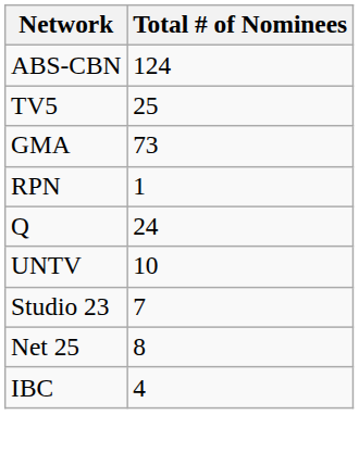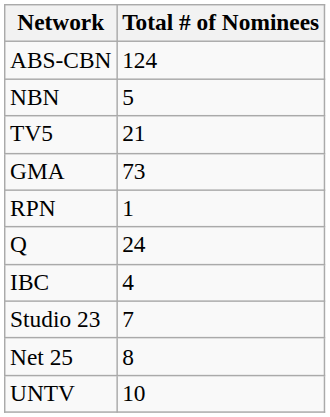+ row: NBN | 5
TV5 | Total # of Nominees: 25 -> 21
rows swapped: IBC <-> UNTV
